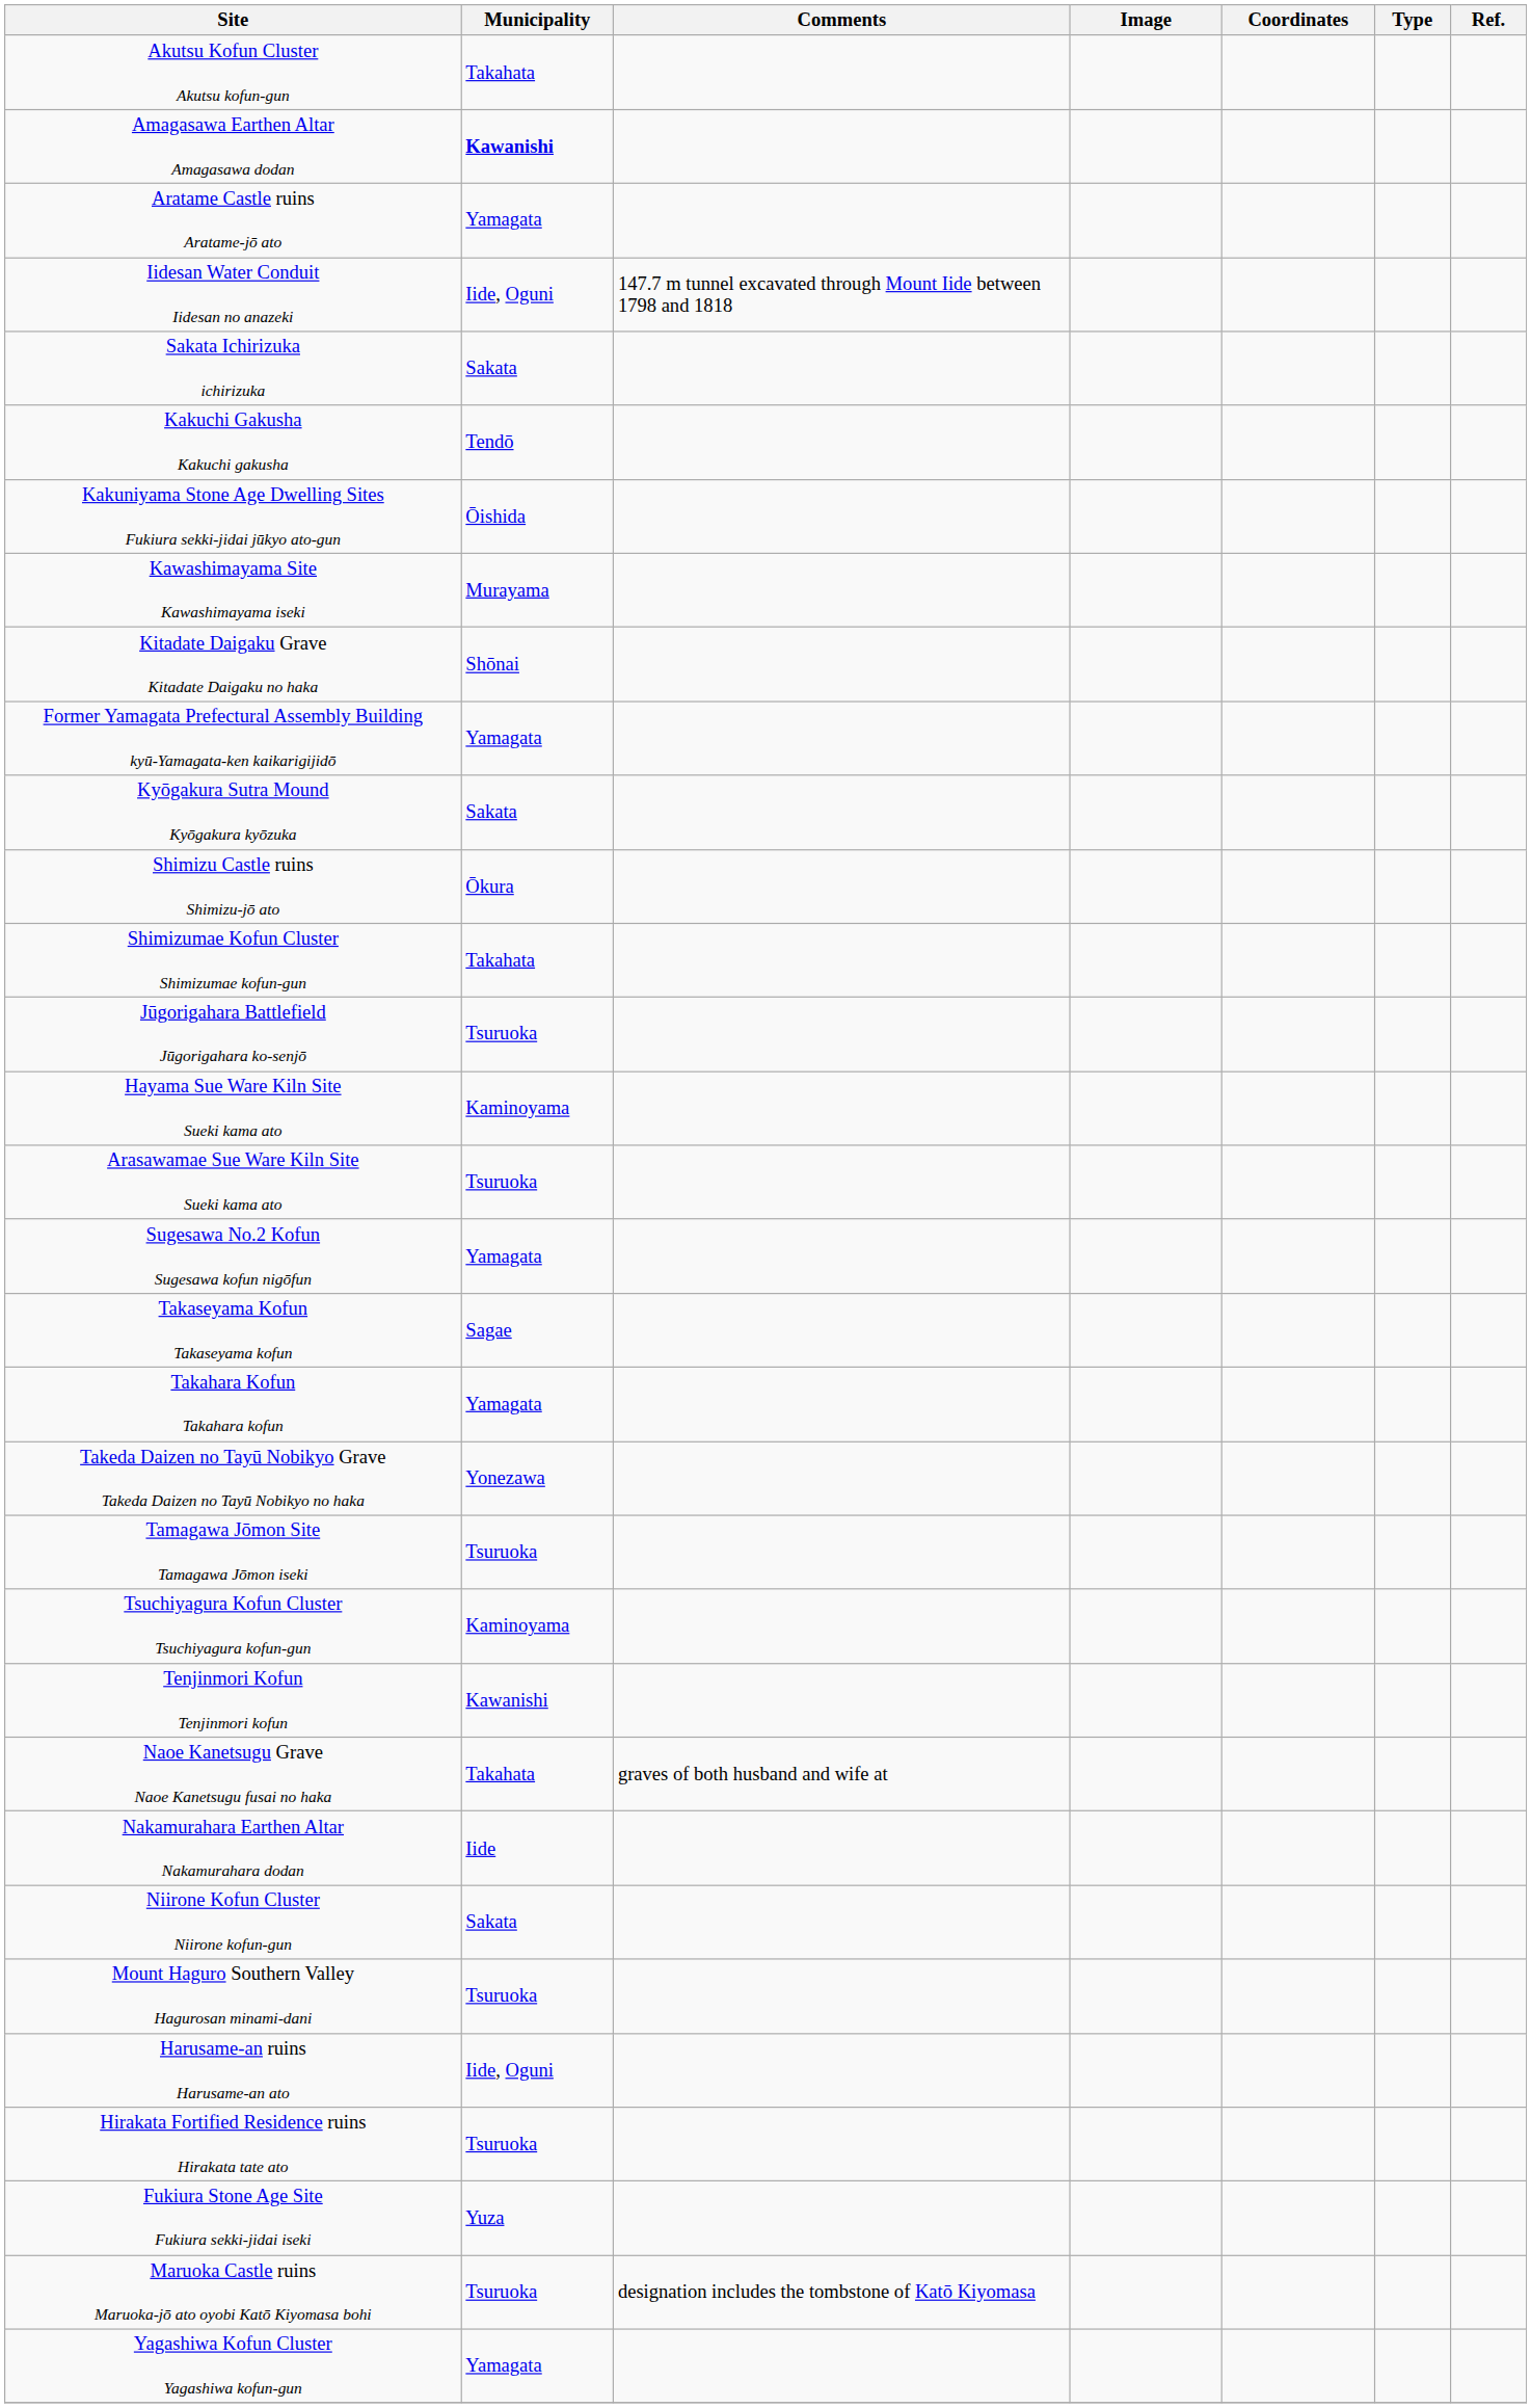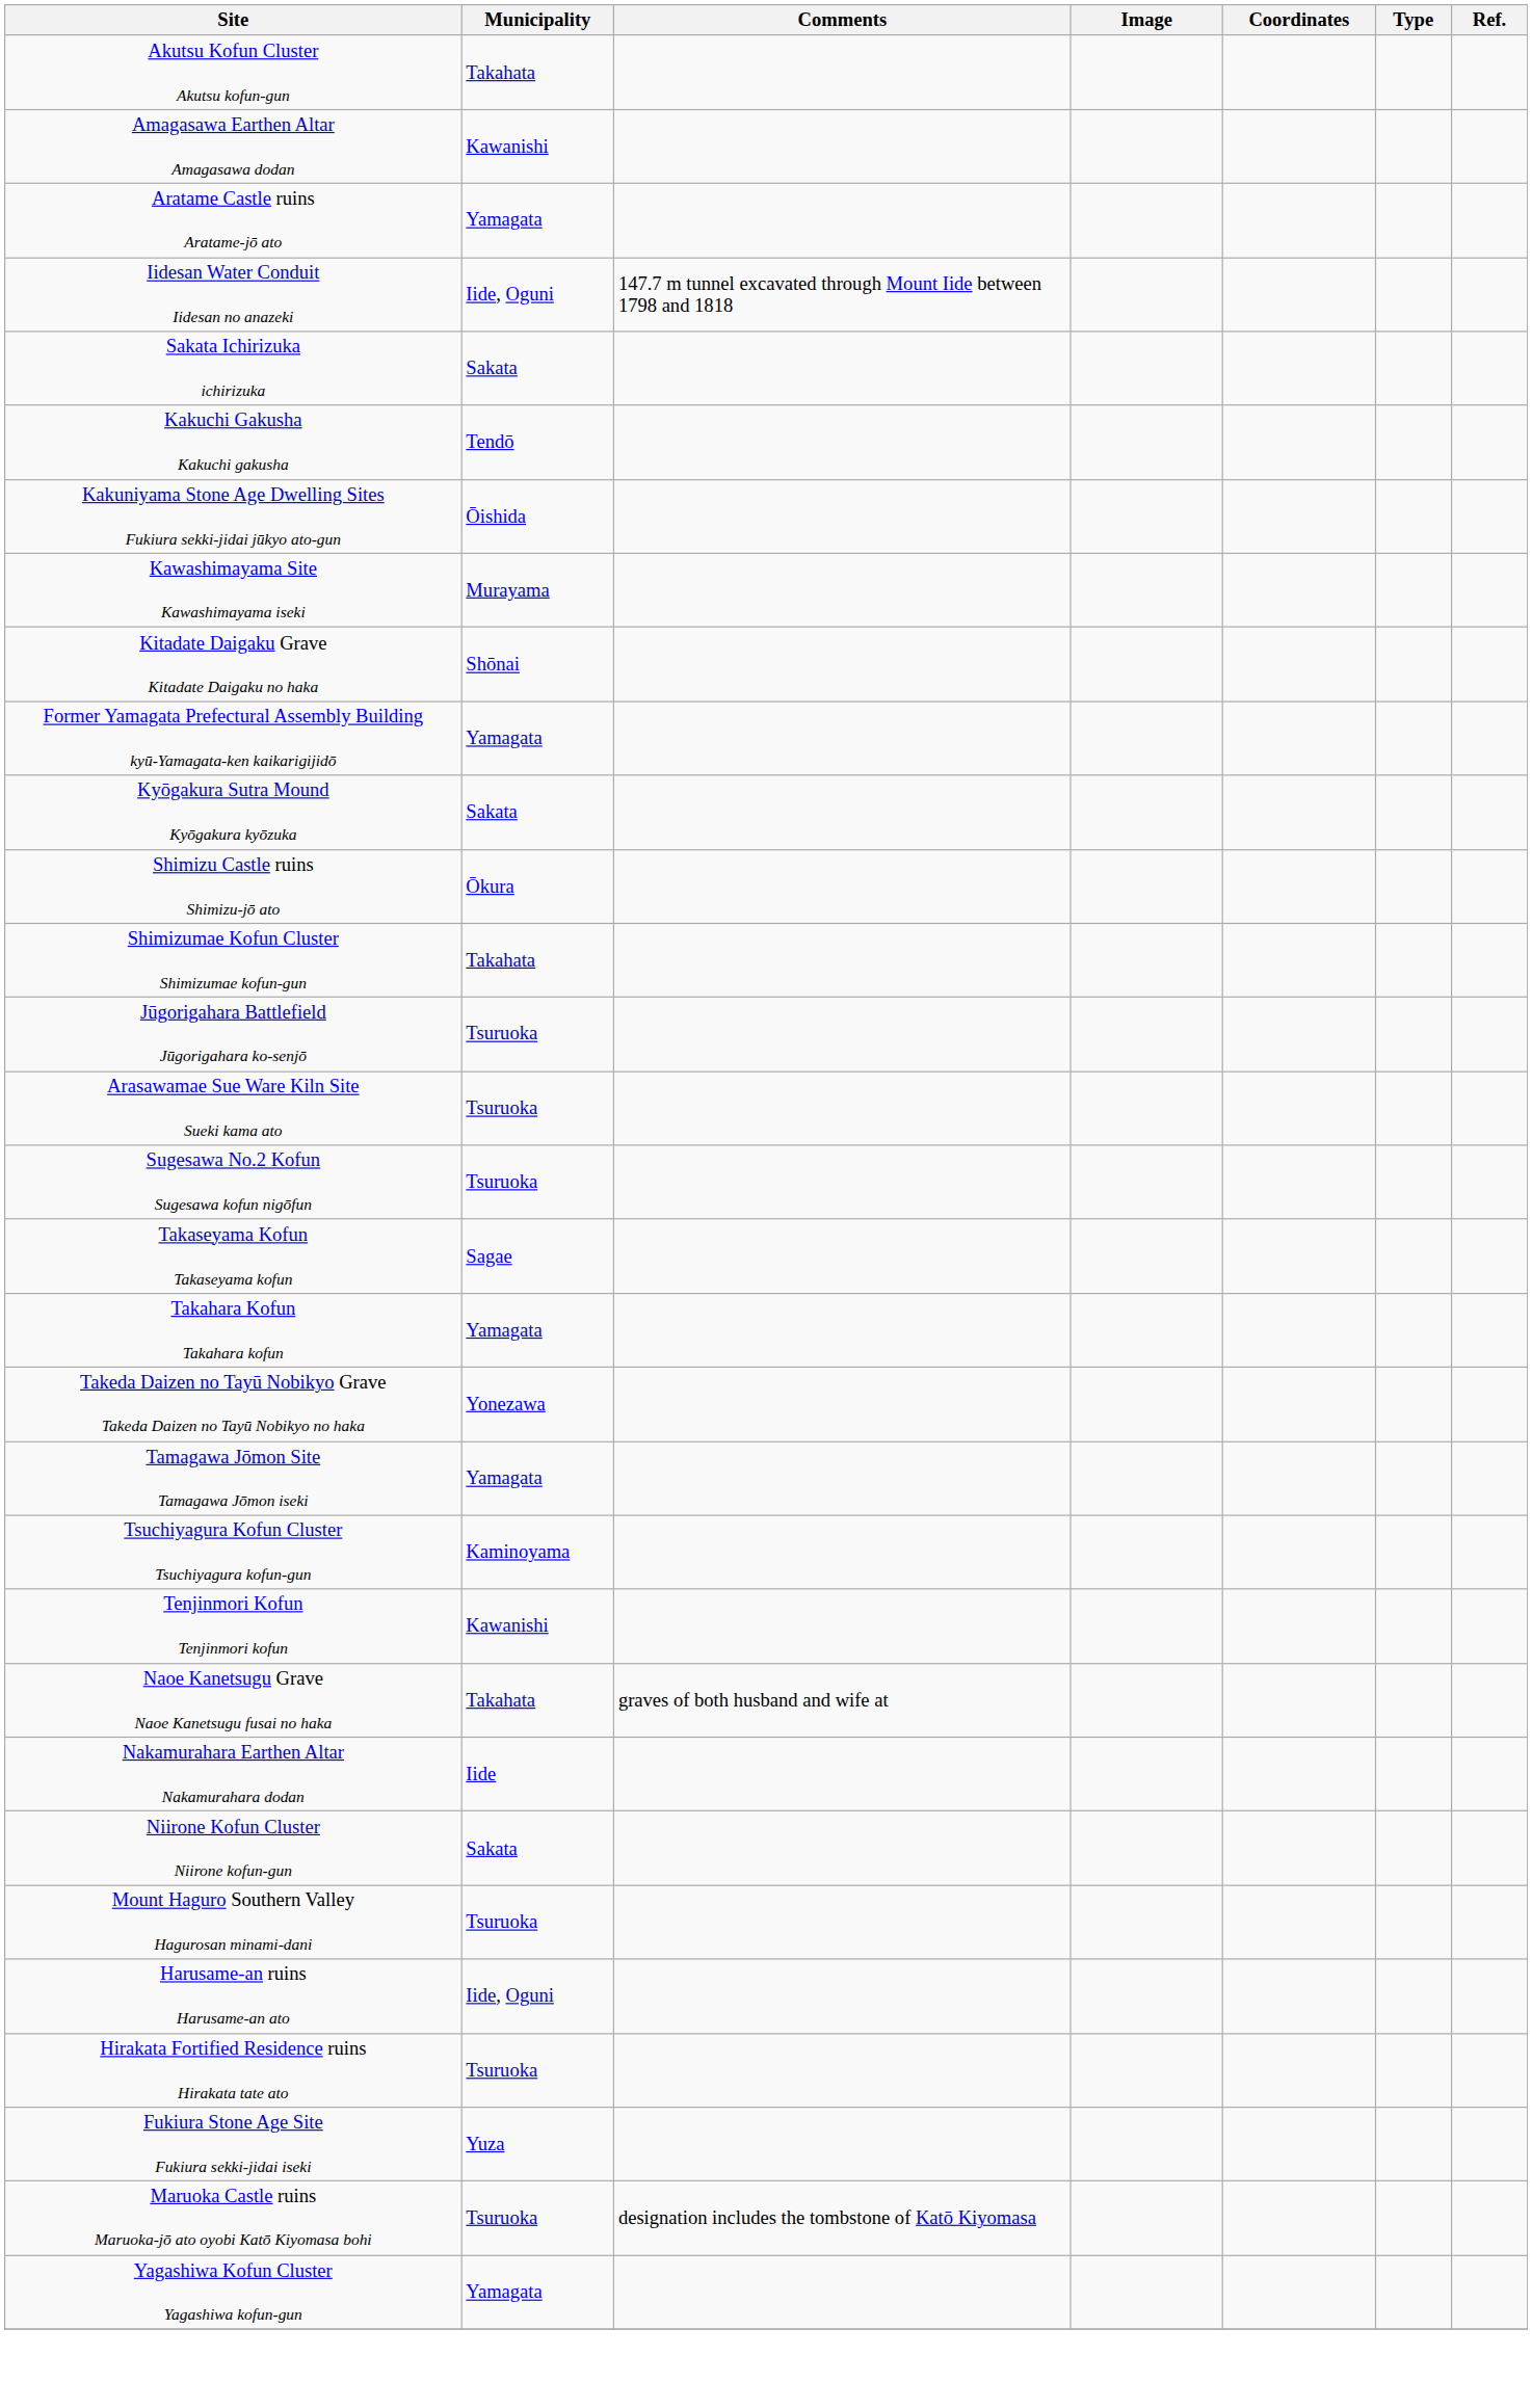Amagasawa Earthen Altar Amagasawa dodan | Municipality: bold -> normal
- row: Hayama Sue Ware Kiln Site Sueki kama ato | Kaminoyama
Sugesawa No.2 Kofun Sugesawa kofun nigōfun | Municipality: Yamagata -> Tsuruoka
Tamagawa Jōmon Site Tamagawa Jōmon iseki | Municipality: Tsuruoka -> Yamagata
